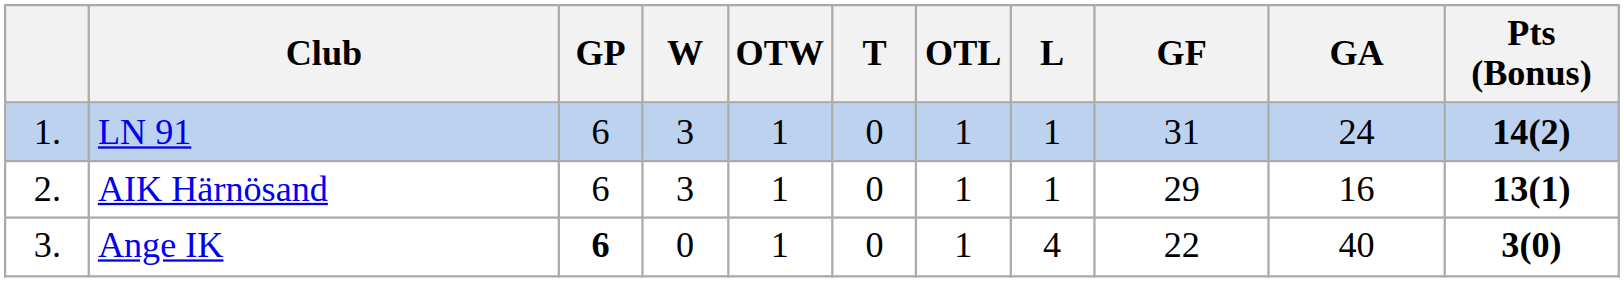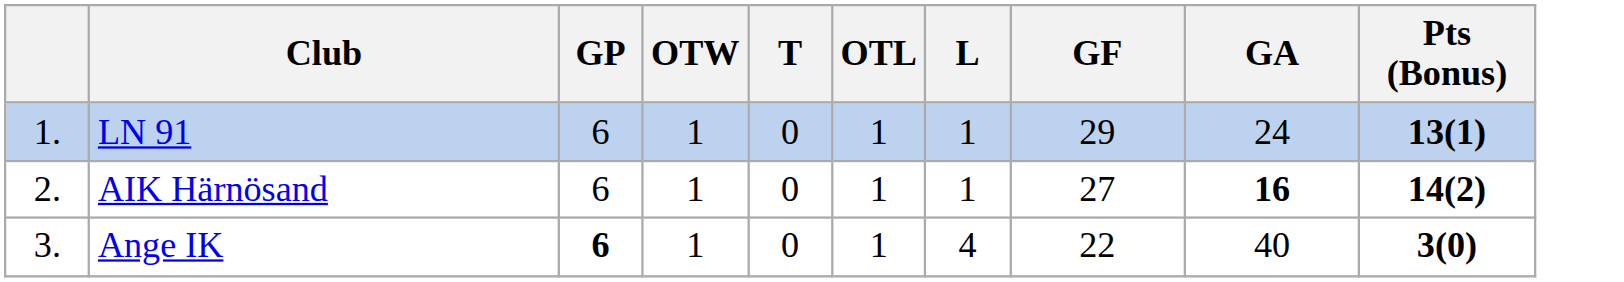- column: W | 3 | 3 | 0
LN 91 | GF: 31 -> 29
LN 91 | Pts (Bonus): 14(2) -> 13(1)
AIK Härnösand | GF: 29 -> 27
AIK Härnösand | GA: normal -> bold
AIK Härnösand | Pts (Bonus): 13(1) -> 14(2)
